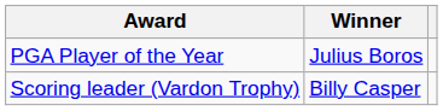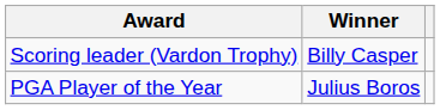rows swapped: PGA Player of the Year <-> Scoring leader (Vardon Trophy)
